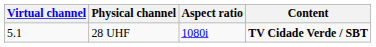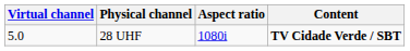28 UHF | Virtual channel: 5.1 -> 5.0
